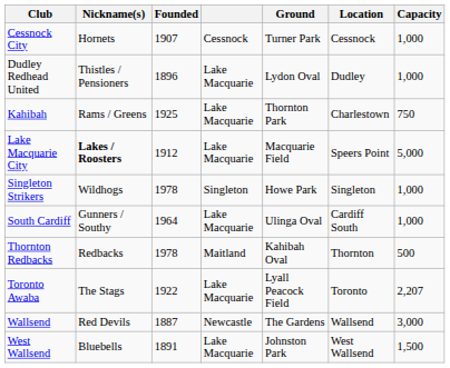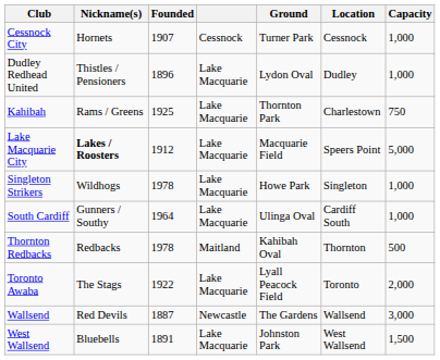Singleton Strikers | column 4: Singleton -> Lake Macquarie
Toronto Awaba | Capacity: 2,207 -> 2,000
